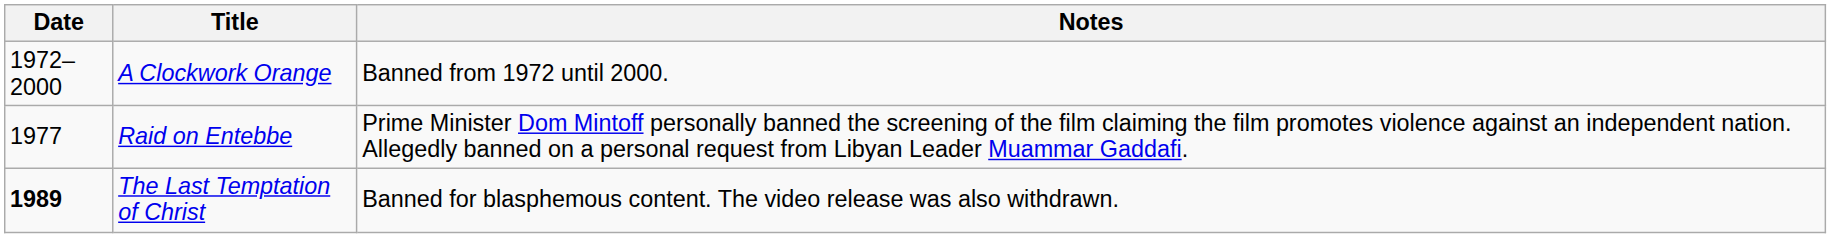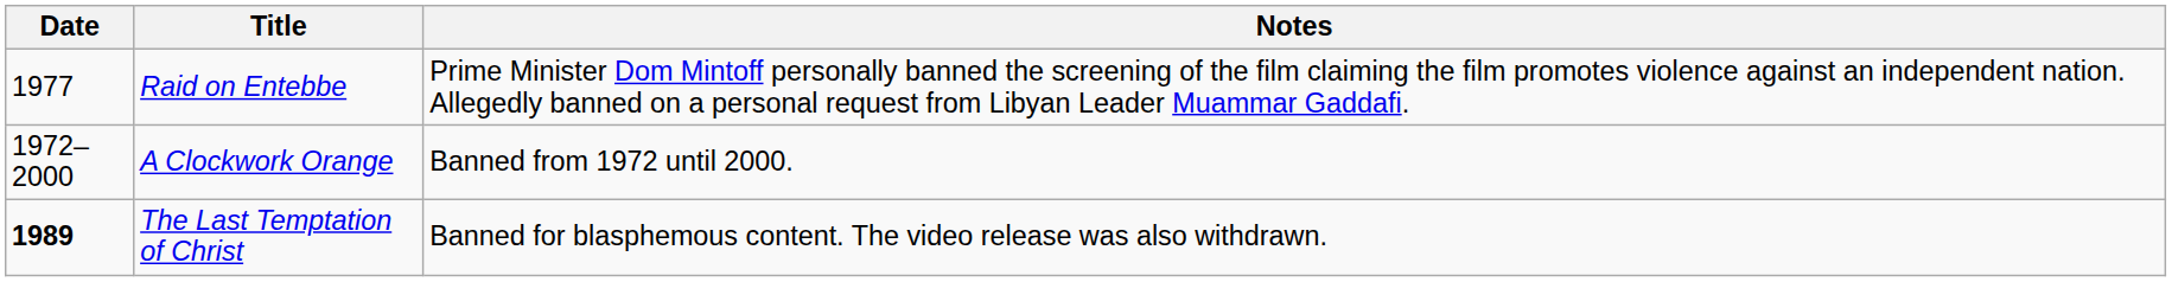rows swapped: A Clockwork Orange <-> Raid on Entebbe
